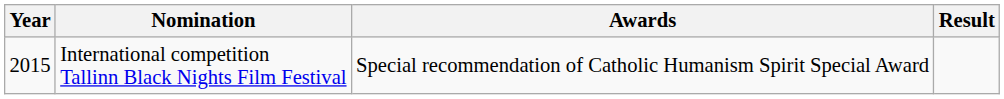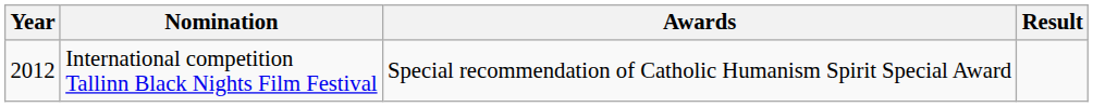International competition Tallinn Black Nights Film Festival | Year: 2015 -> 2012
